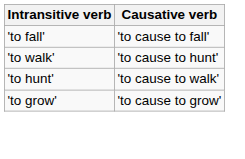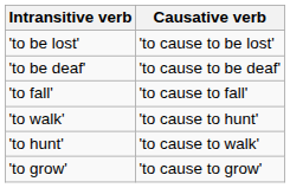+ row: 'to be lost' | 'to cause to be lost'
+ row: 'to be deaf' | 'to cause to be deaf'
